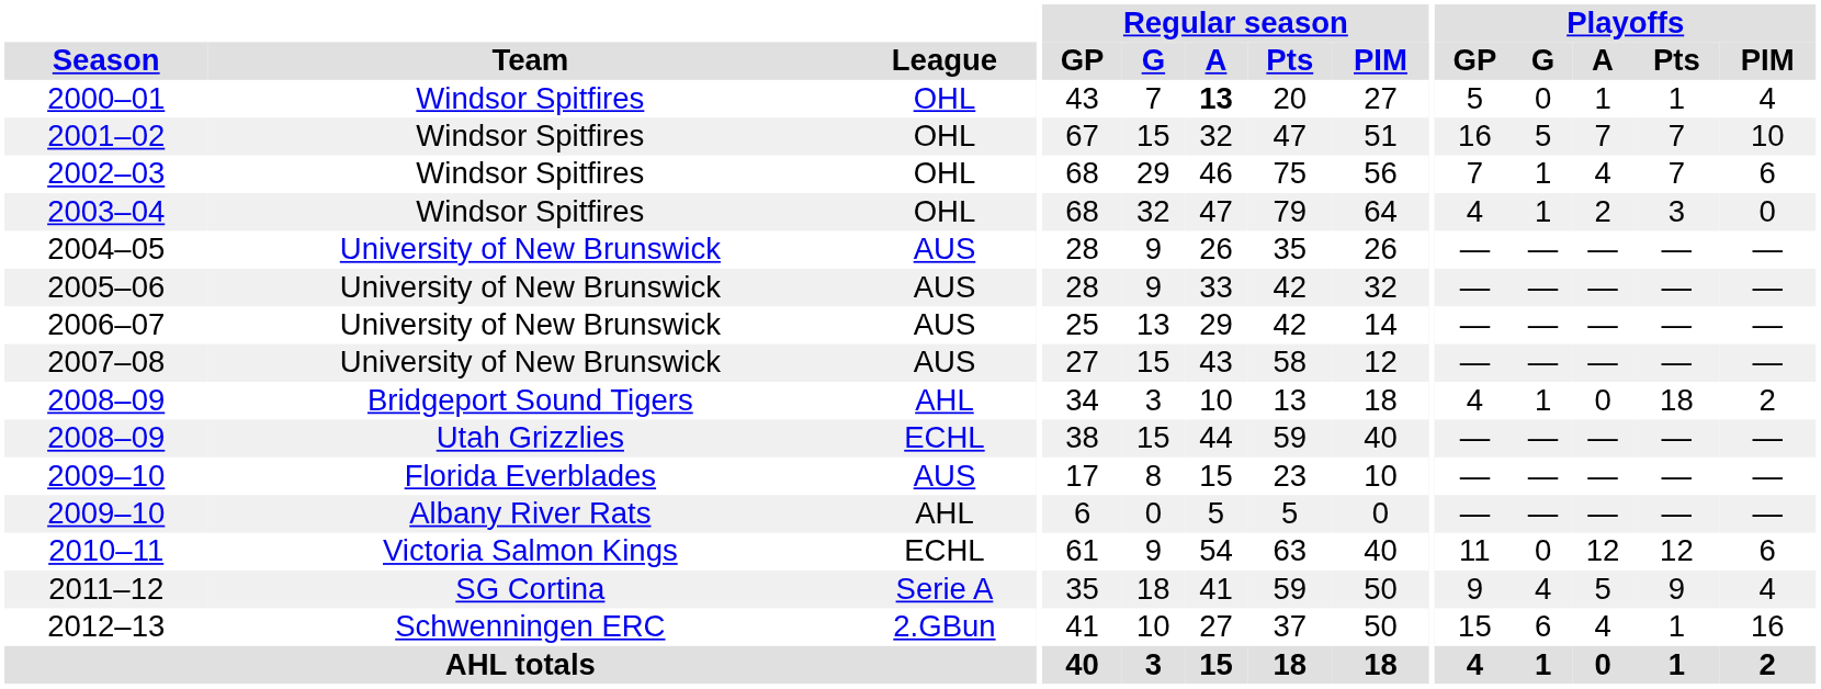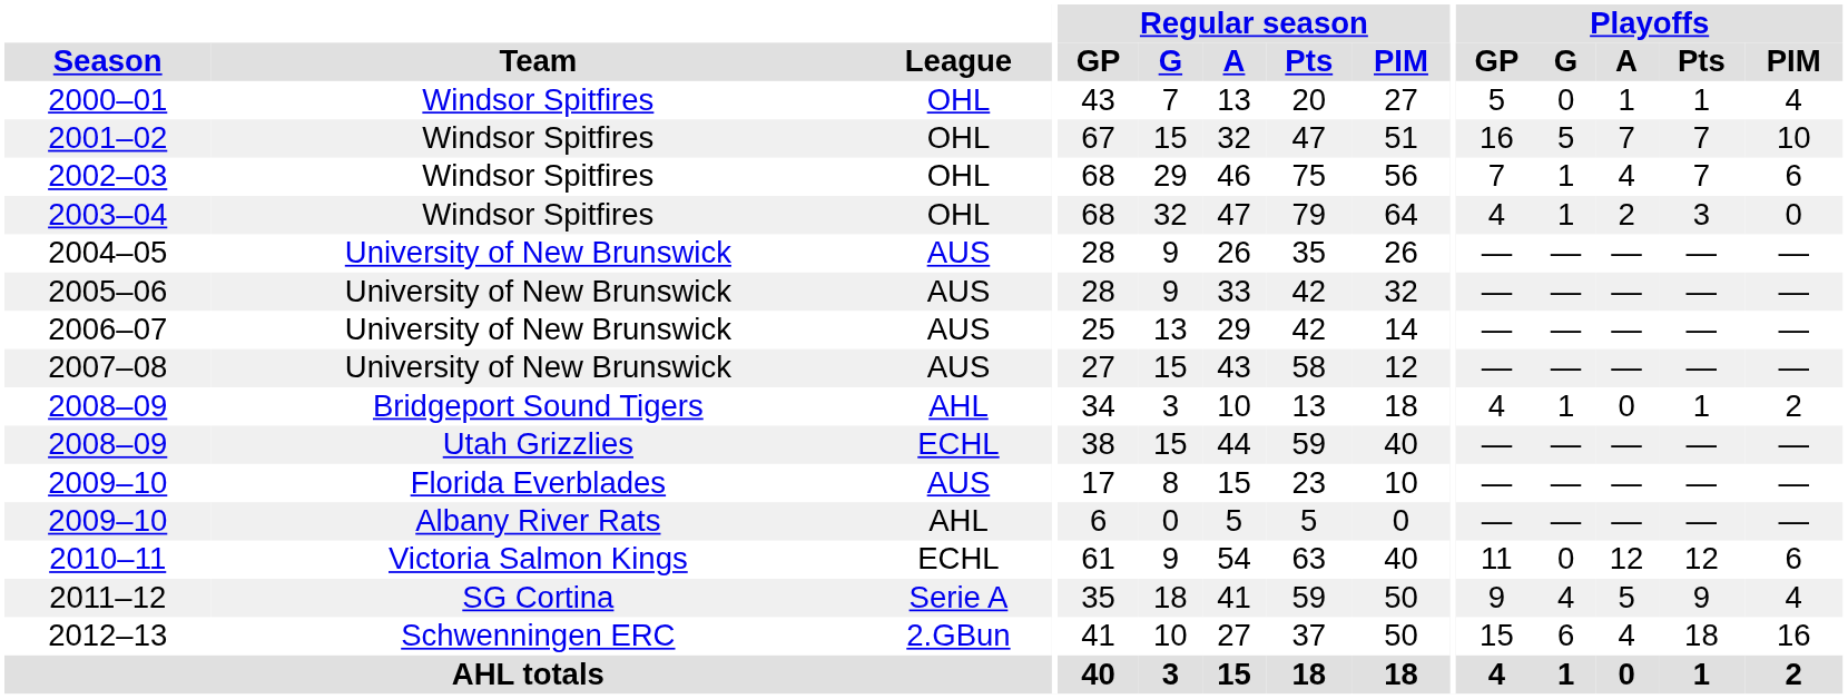2000–01 | Regular season / A: bold -> normal
2008–09 / Bridgeport Sound Tigers | Playoffs / Pts: 18 -> 1
2012–13 | Playoffs / Pts: 1 -> 18
